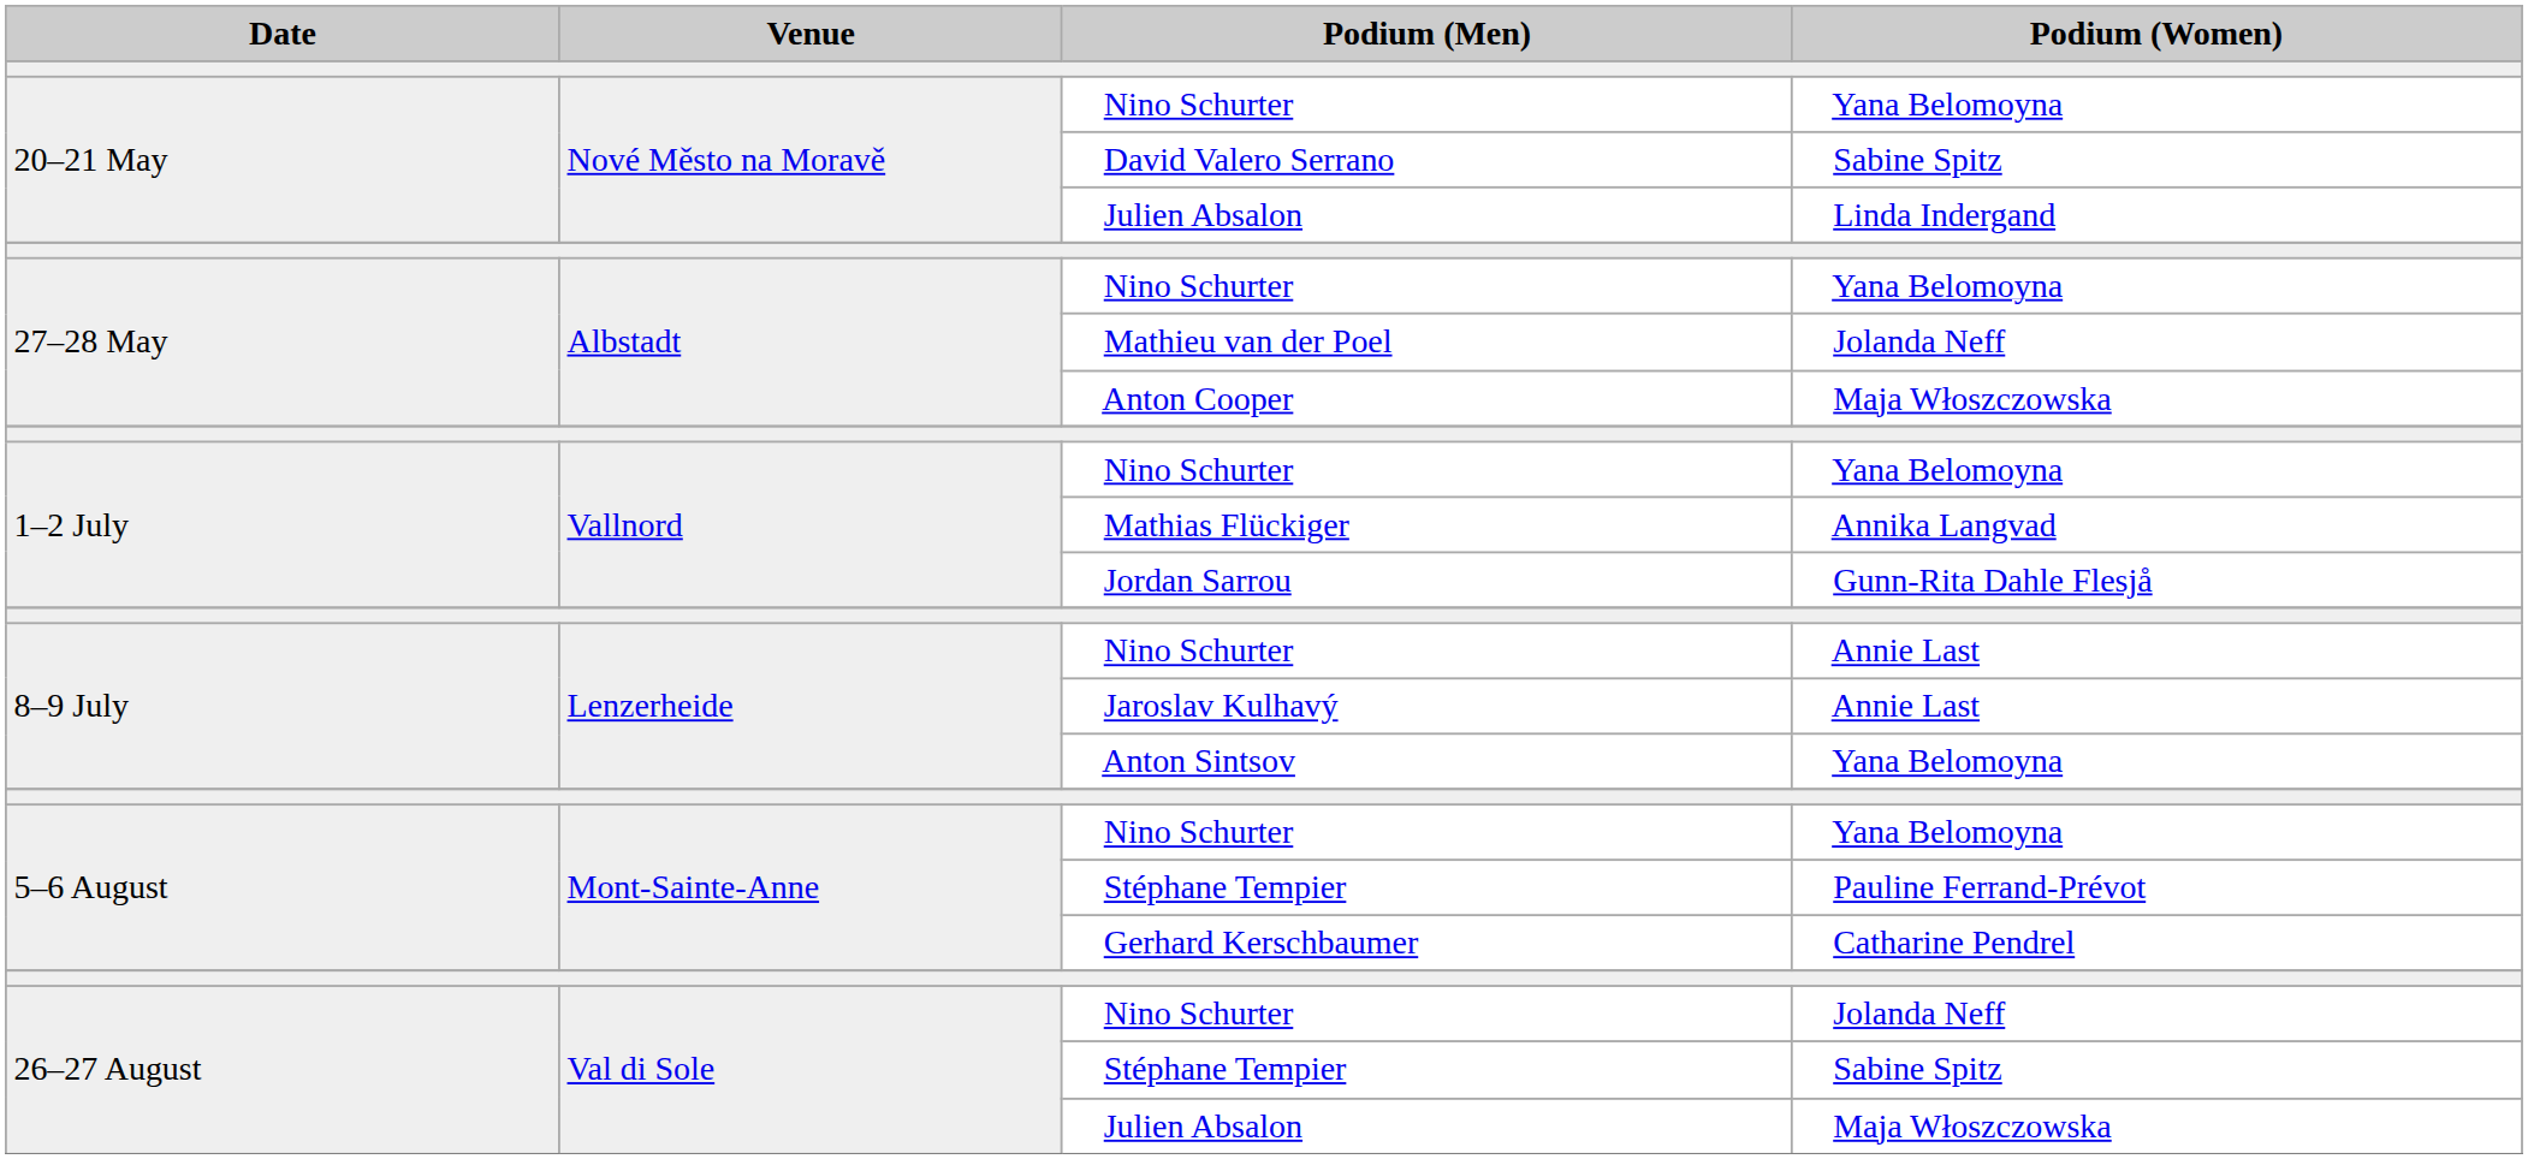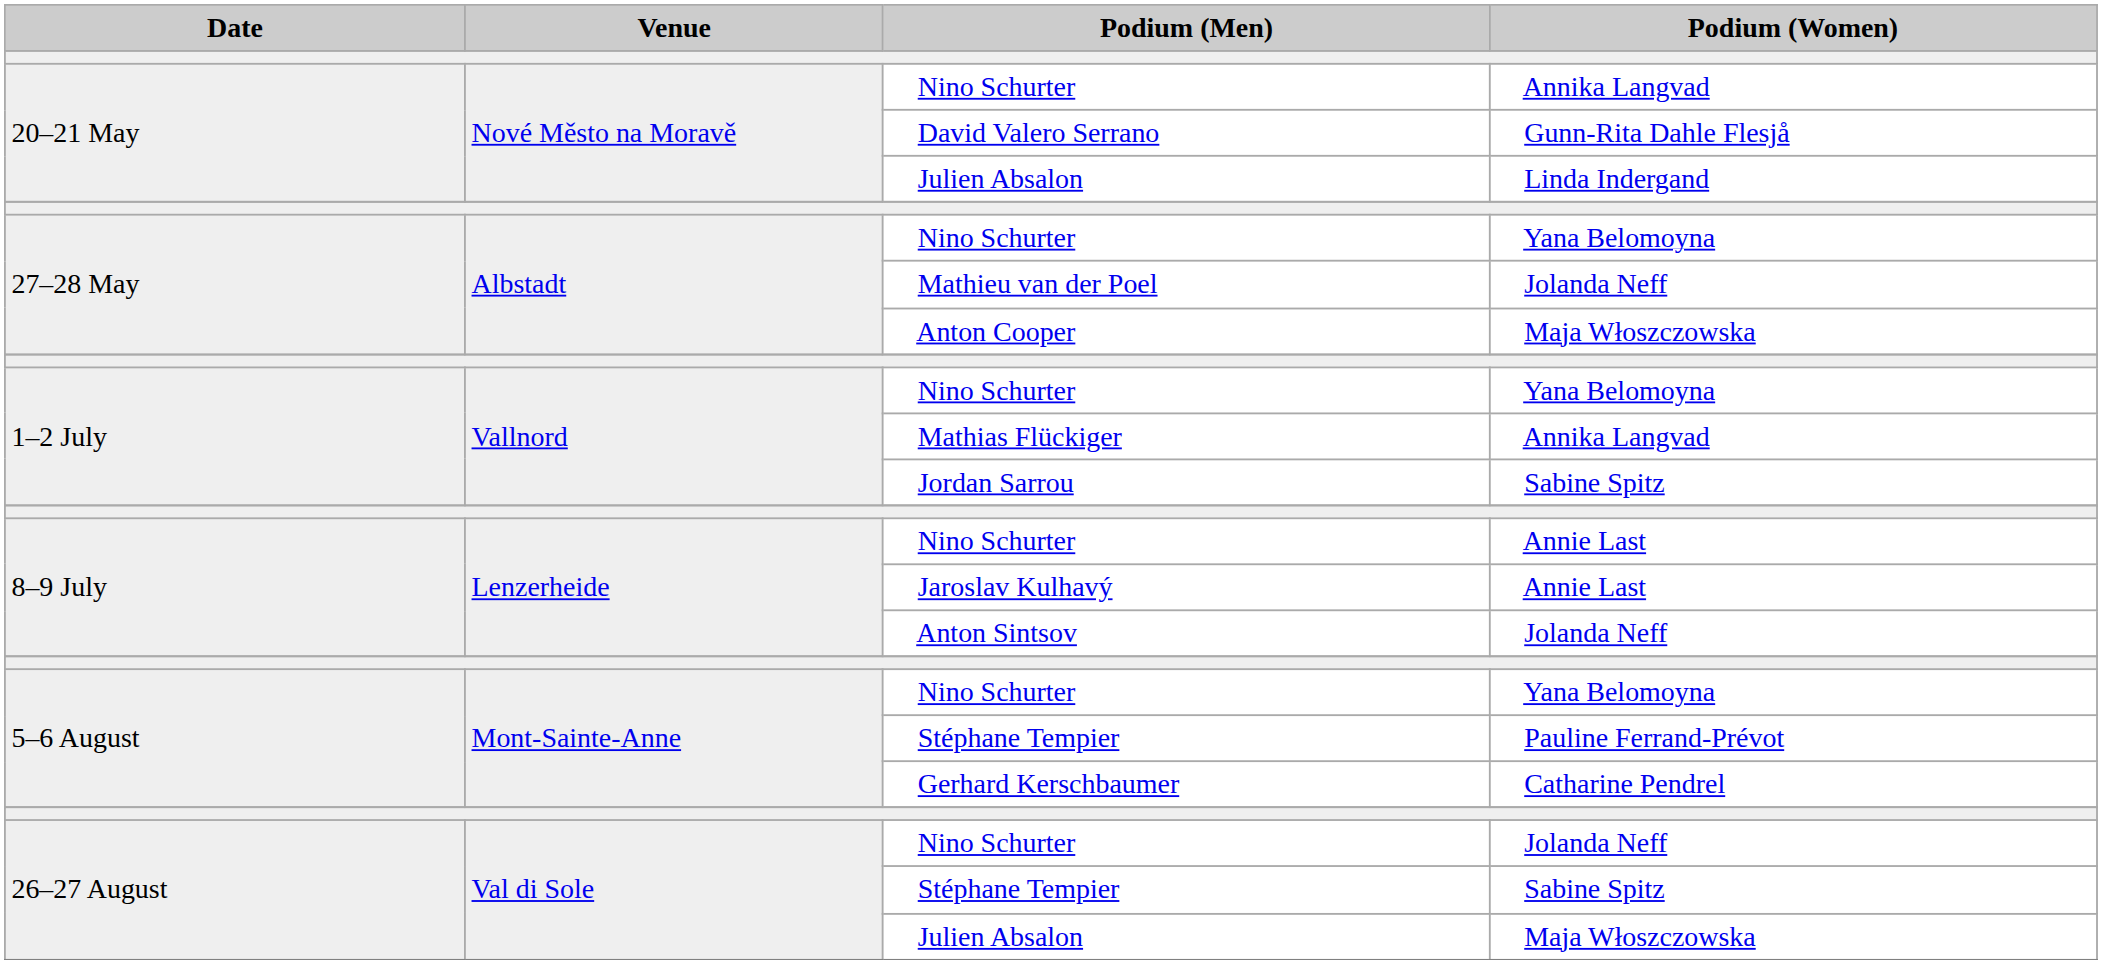20–21 May / Nino Schurter | Podium (Women): Yana Belomoyna -> Annika Langvad
David Valero Serrano | Podium (Women): Sabine Spitz -> Gunn-Rita Dahle Flesjå
Jordan Sarrou | Podium (Women): Gunn-Rita Dahle Flesjå -> Sabine Spitz
Anton Sintsov | Podium (Women): Yana Belomoyna -> Jolanda Neff
